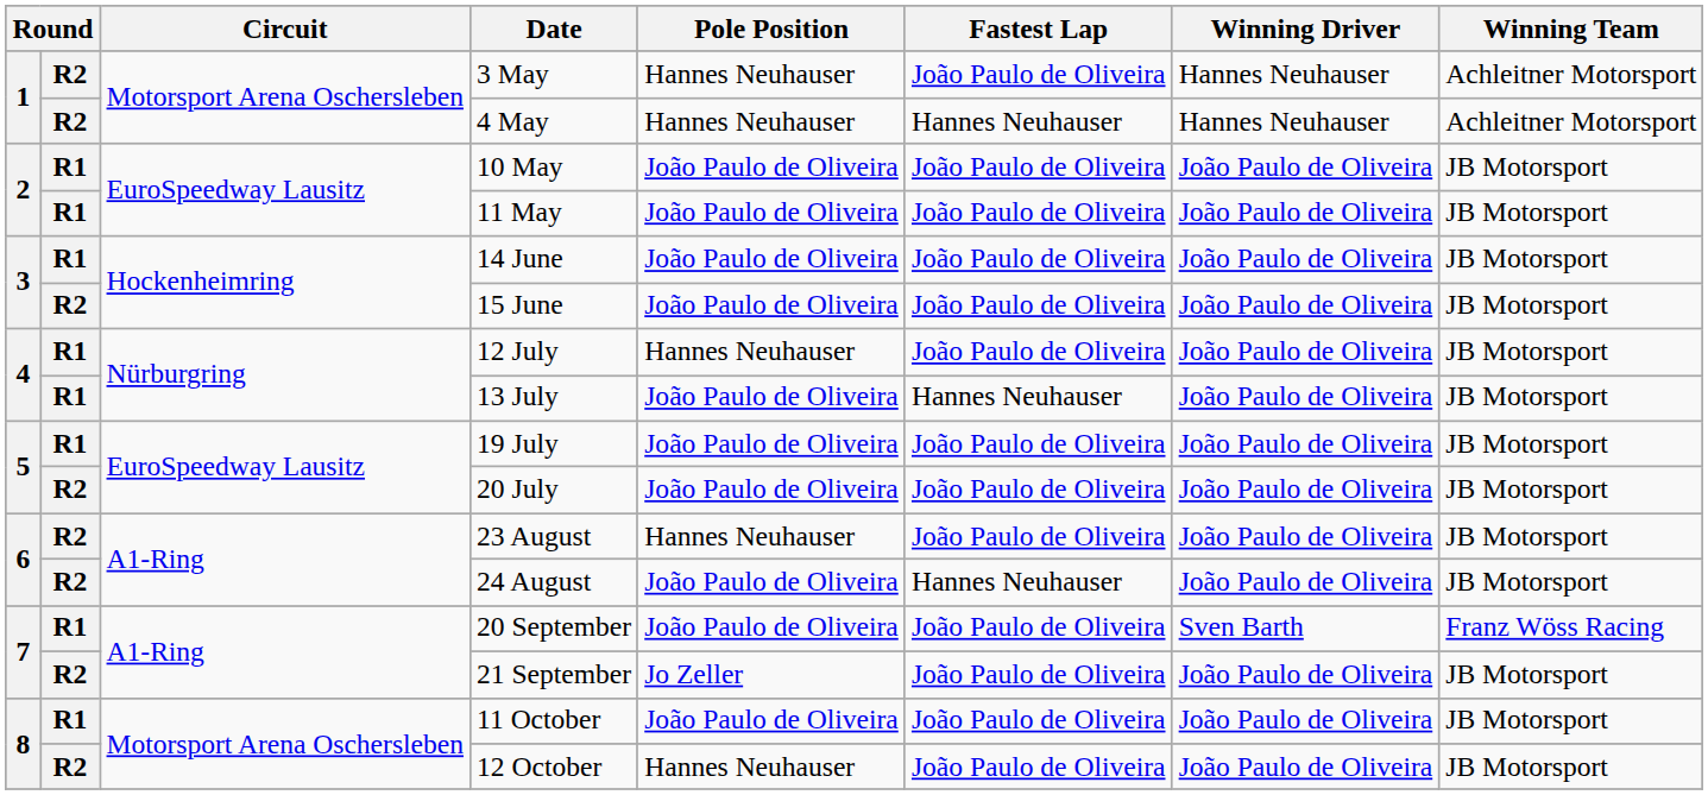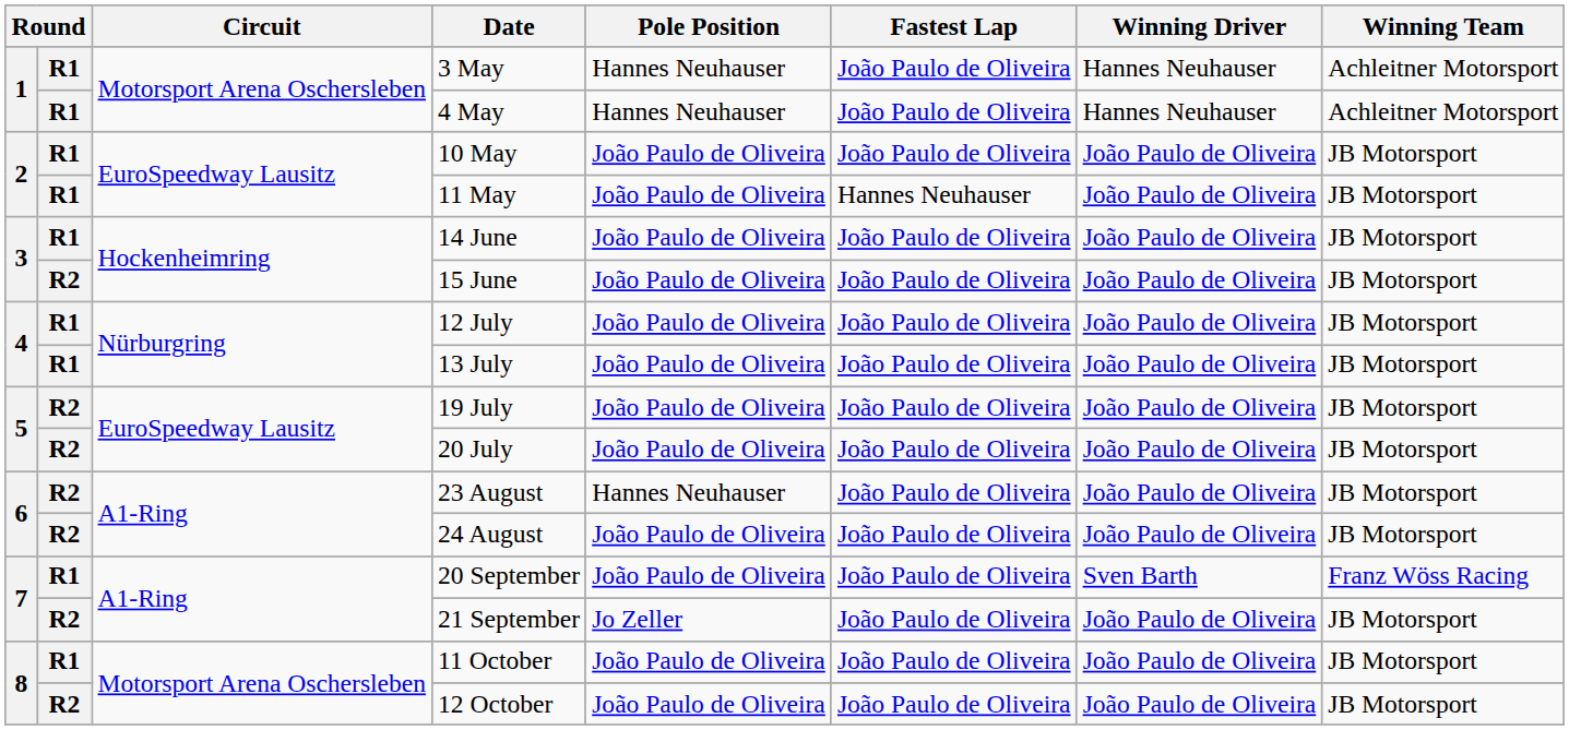3 May | column 2: R2 -> R1
4 May | column 2: R2 -> R1
4 May | Fastest Lap: Hannes Neuhauser -> João Paulo de Oliveira
11 May | Fastest Lap: João Paulo de Oliveira -> Hannes Neuhauser
12 July | Pole Position: Hannes Neuhauser -> João Paulo de Oliveira
13 July | Fastest Lap: Hannes Neuhauser -> João Paulo de Oliveira
19 July | column 2: R1 -> R2
24 August | Fastest Lap: Hannes Neuhauser -> João Paulo de Oliveira
12 October | Pole Position: Hannes Neuhauser -> João Paulo de Oliveira
